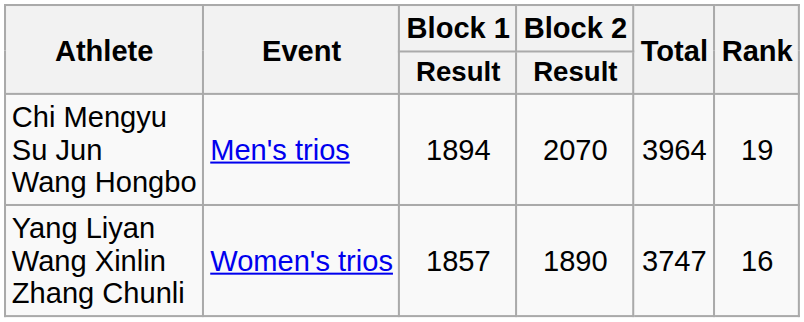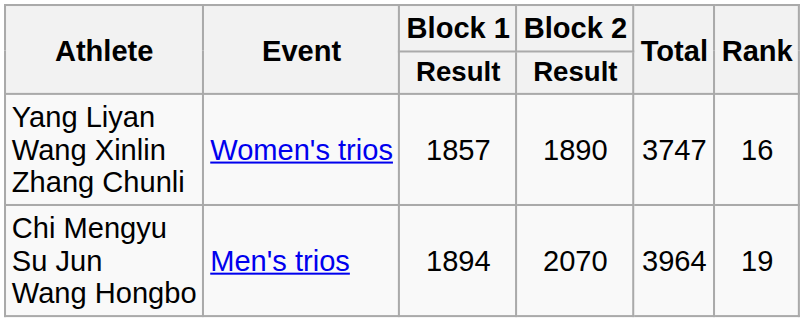rows swapped: Chi Mengyu Su Jun Wang Hongbo <-> Yang Liyan Wang Xinlin Zhang Chunli
